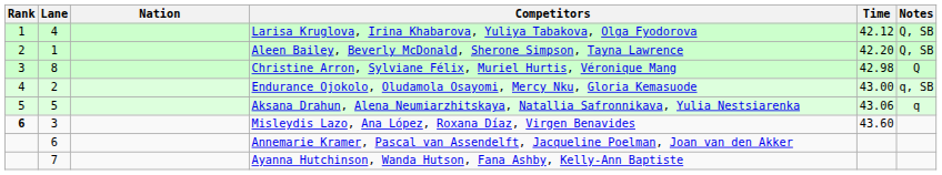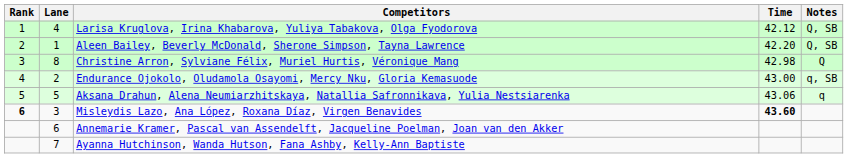- column: Nation
Misleydis Lazo, Ana López, Roxana Díaz, Virgen Benavides | Time: normal -> bold
